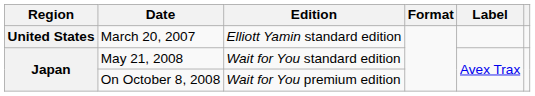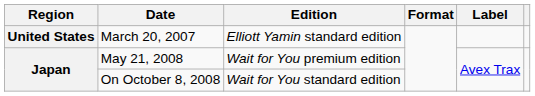May 21, 2008 | Edition: Wait for You standard edition -> Wait for You premium edition
On October 8, 2008 | Edition: Wait for You premium edition -> Wait for You standard edition
